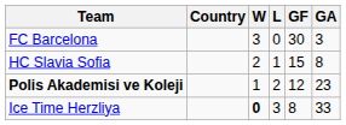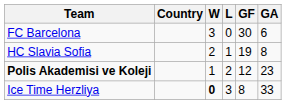FC Barcelona | GA: 3 -> 6
HC Slavia Sofia | GF: 15 -> 19
